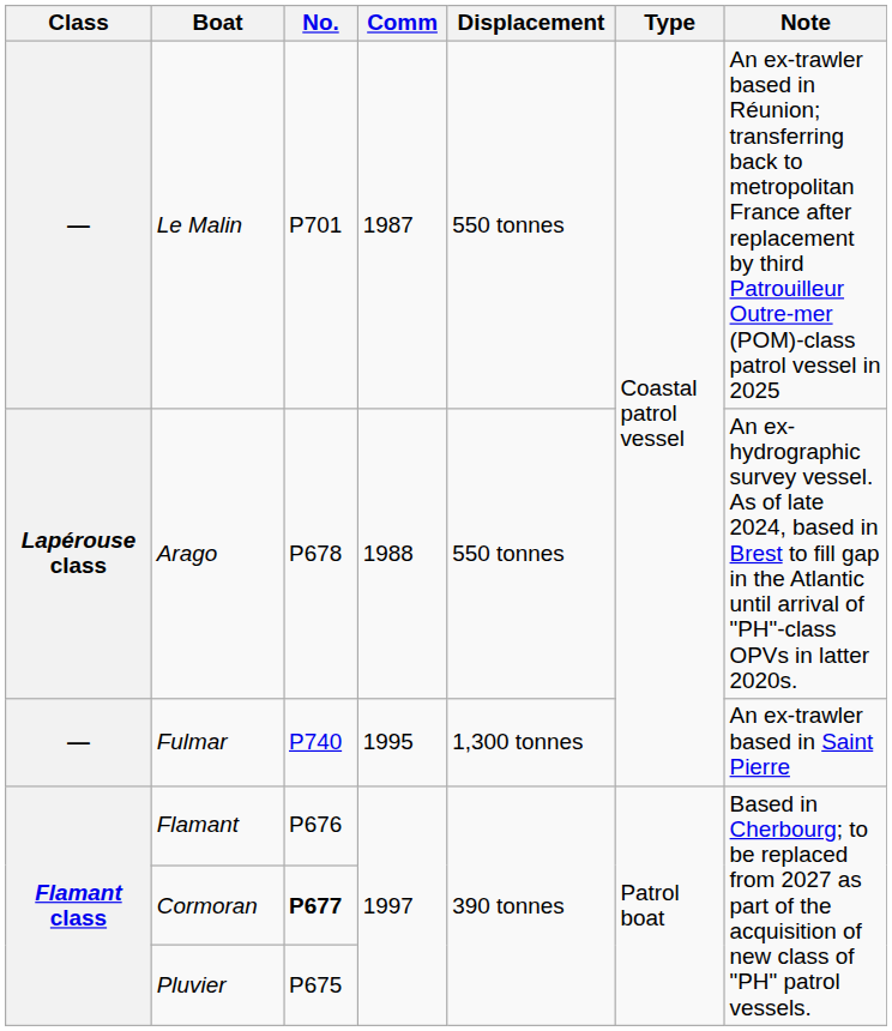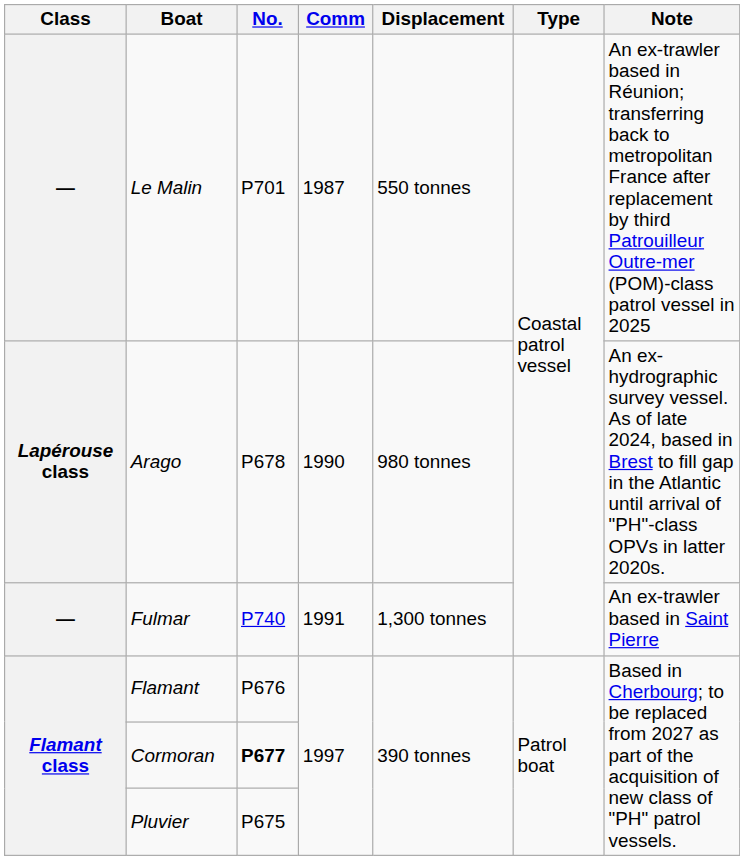Arago | Comm: 1988 -> 1990
Arago | Displacement: 550 tonnes -> 980 tonnes
Fulmar | Comm: 1995 -> 1991
